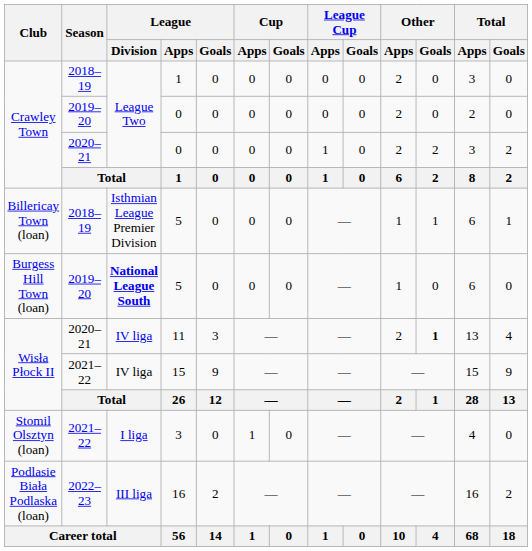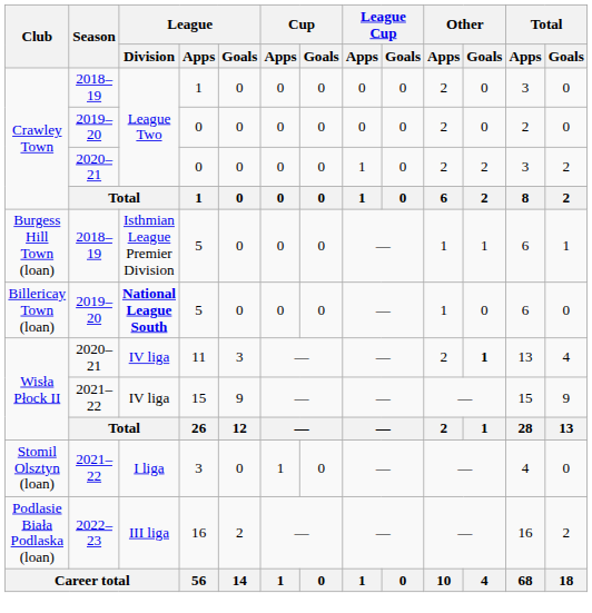2018–19 / 5 | Club: Billericay Town (loan) -> Burgess Hill Town (loan)
2019–20 / 5 | Club: Burgess Hill Town (loan) -> Billericay Town (loan)
